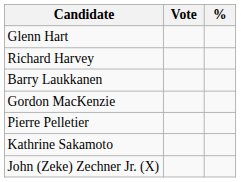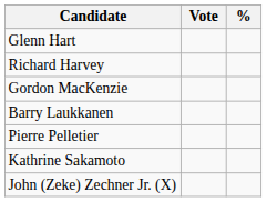rows swapped: Barry Laukkanen <-> Gordon MacKenzie
